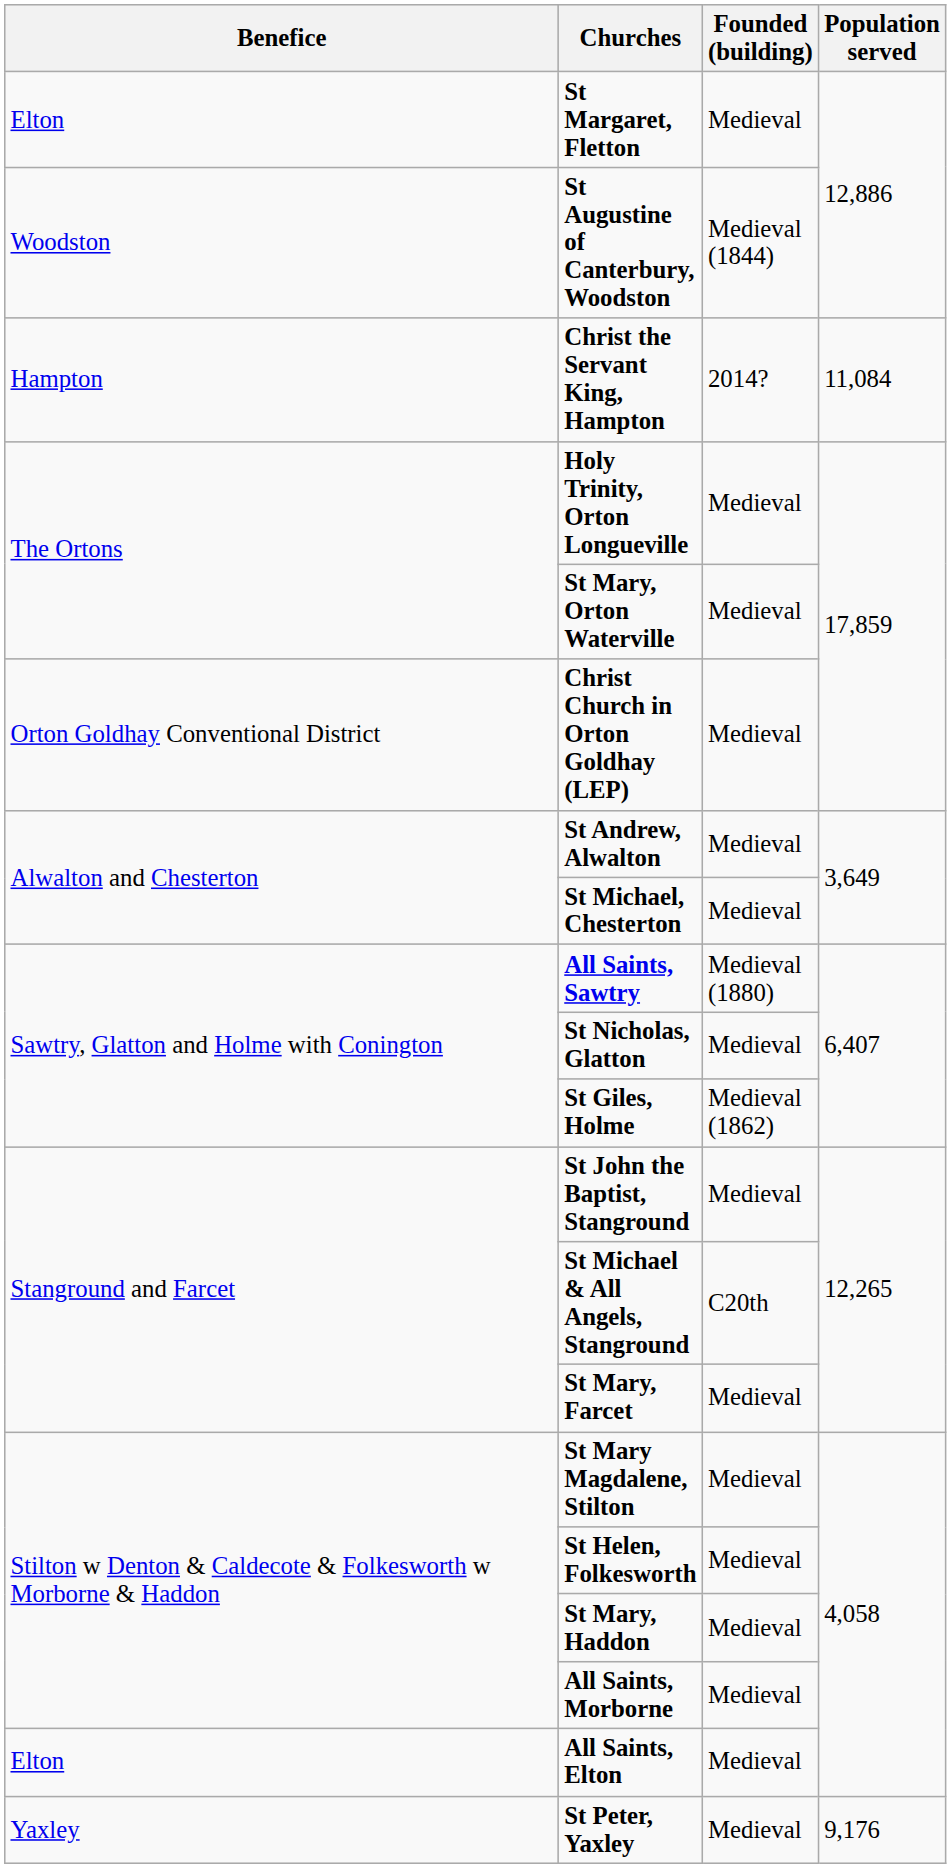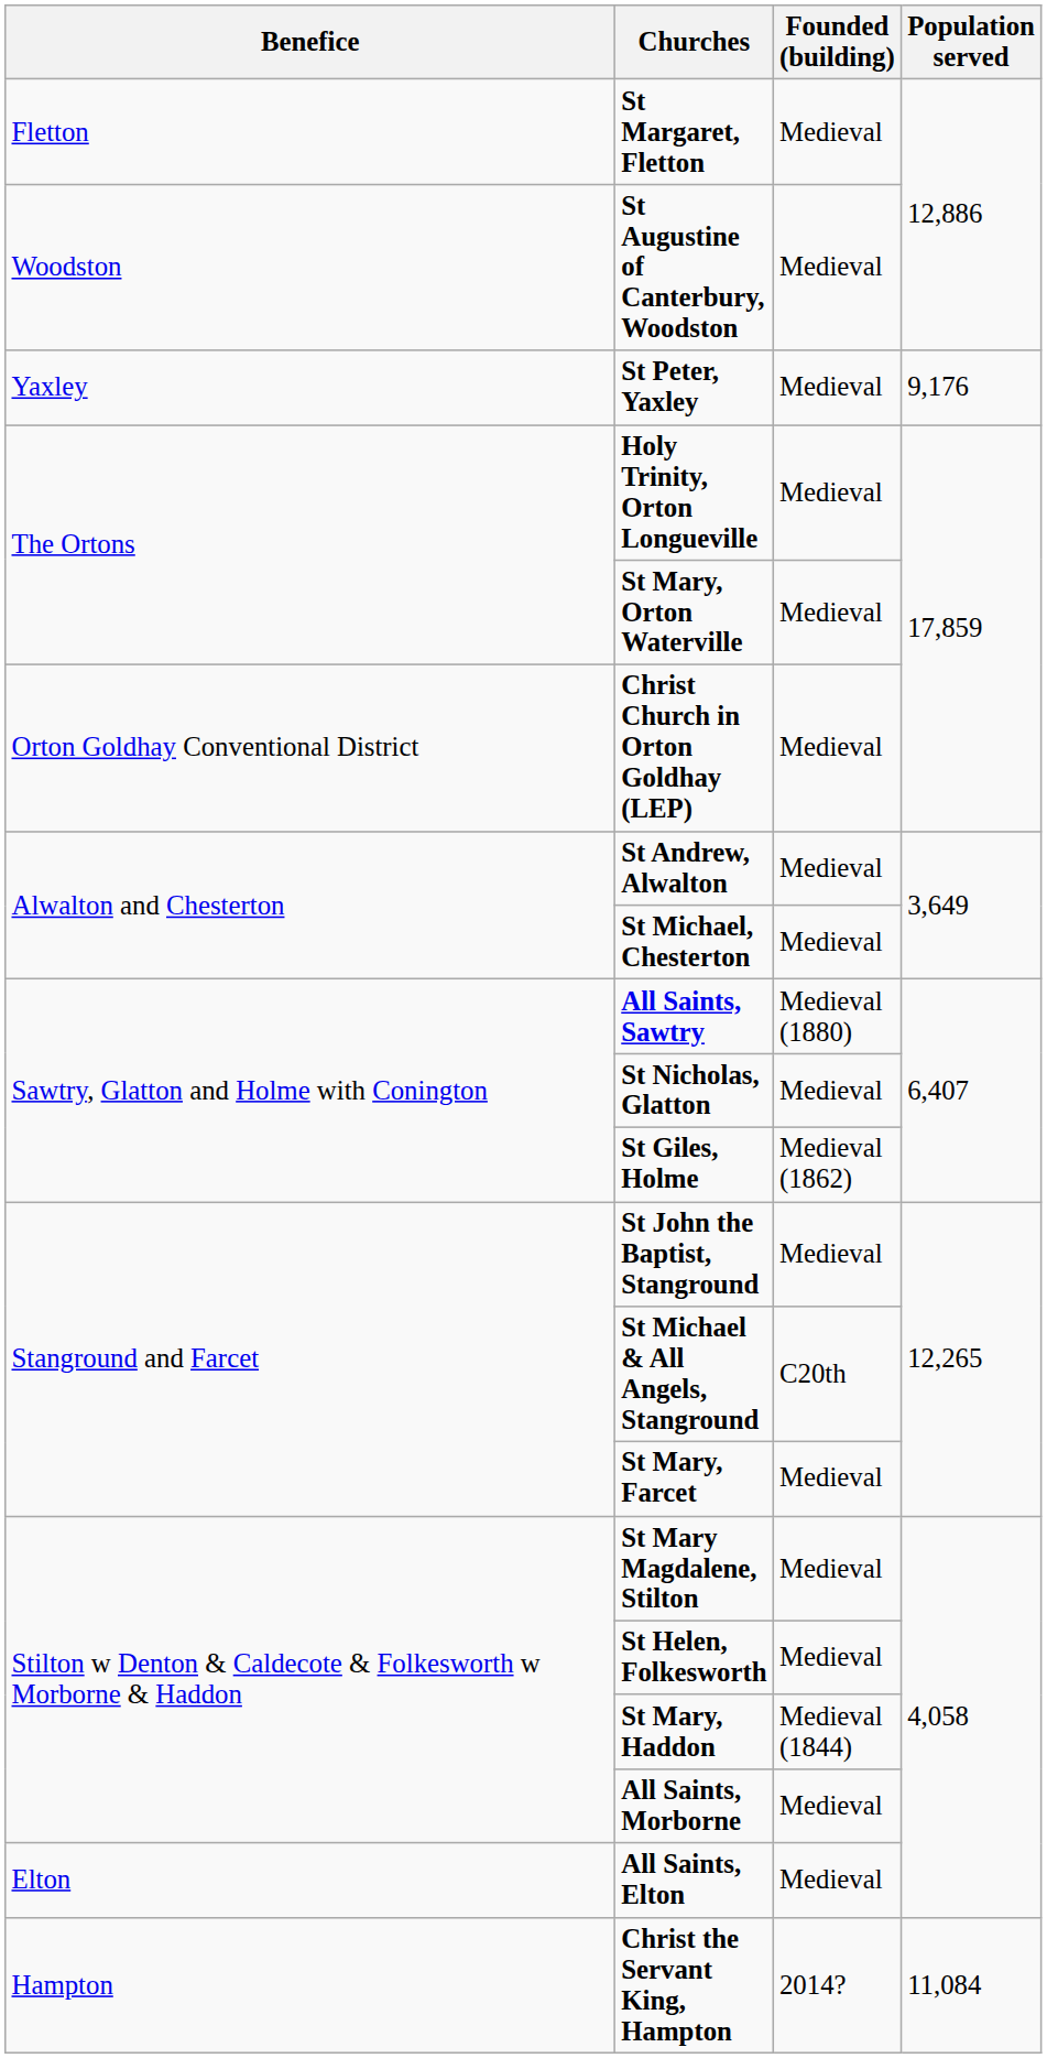St Margaret, Fletton | Benefice: Elton -> Fletton
St Augustine of Canterbury, Woodston | Founded (building): Medieval (1844) -> Medieval
rows swapped: Christ the Servant King, Hampton <-> St Peter, Yaxley
St Mary, Haddon | Founded (building): Medieval -> Medieval (1844)
